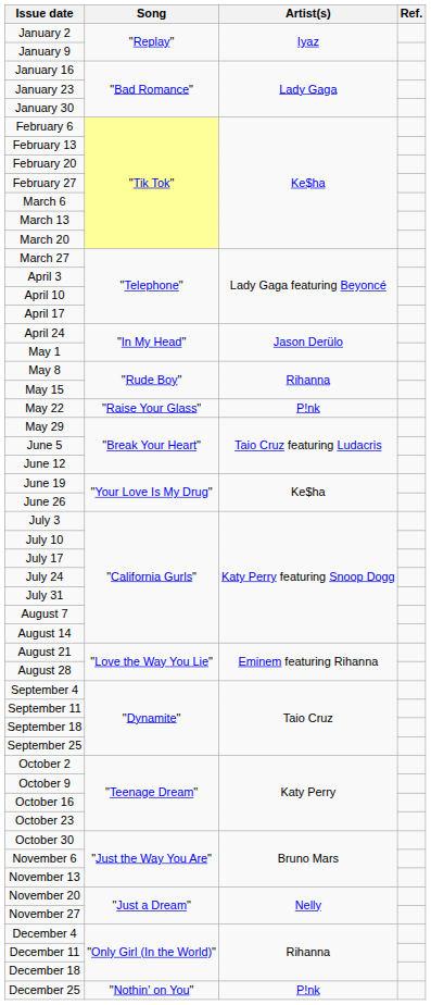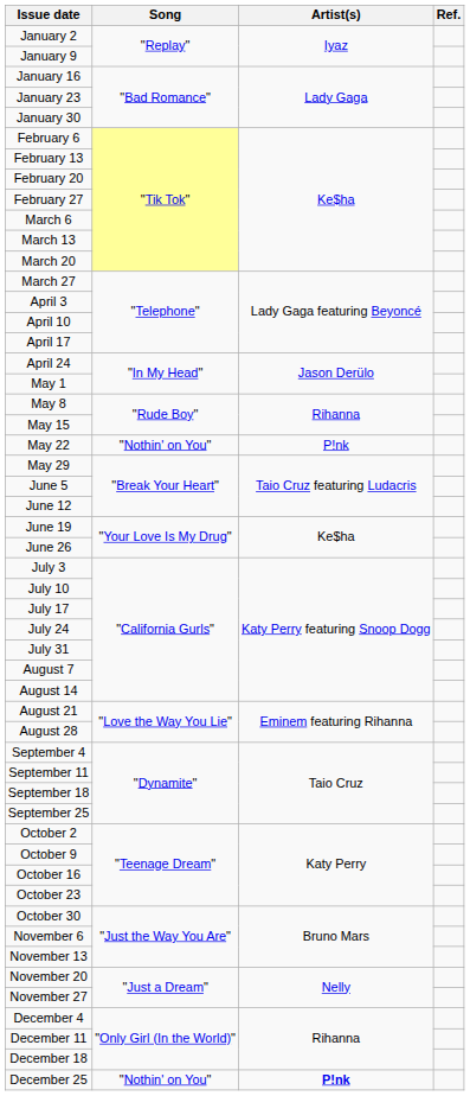May 22 | Song: "Raise Your Glass" -> "Nothin' on You"
December 25 | Artist(s): normal -> bold
